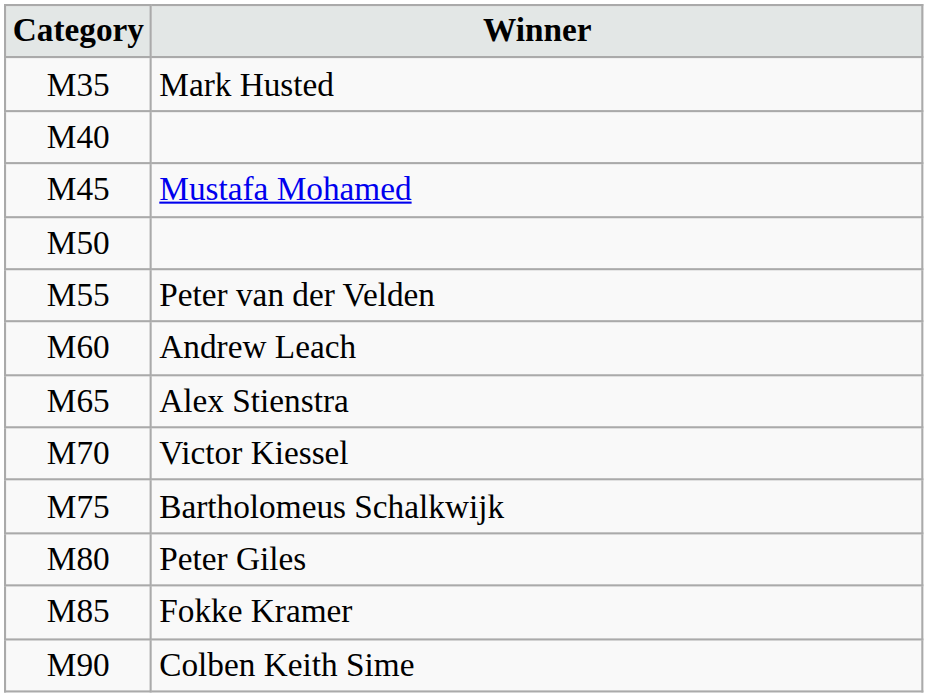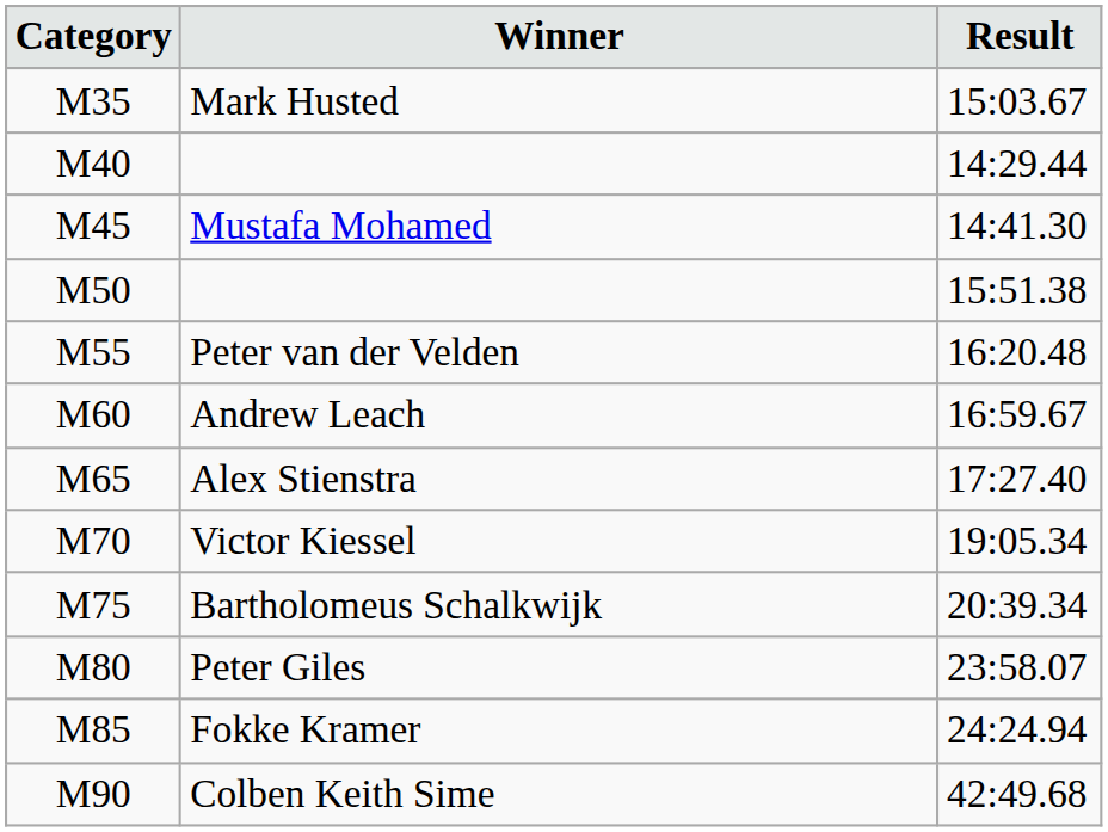+ column: Result | 15:03.67 | 14:29.44 | 14:41.30 | 15:51.38 | 16:20.48 | 16:59.67 | 17:27.40 | 19:05.34 | 20:39.34 | 23:58.07 | 24:24.94 | 42:49.68
